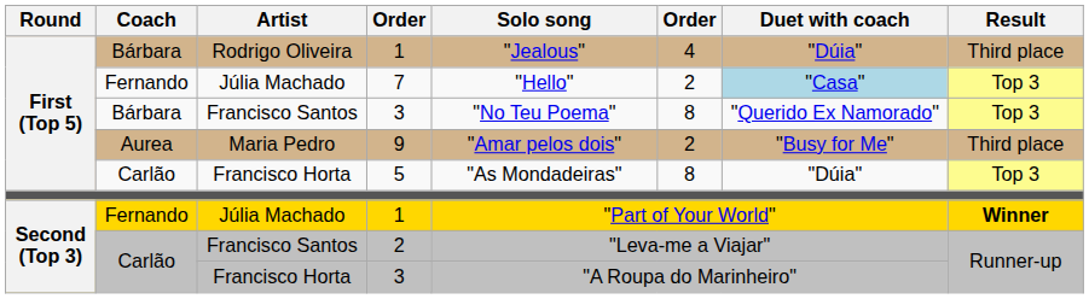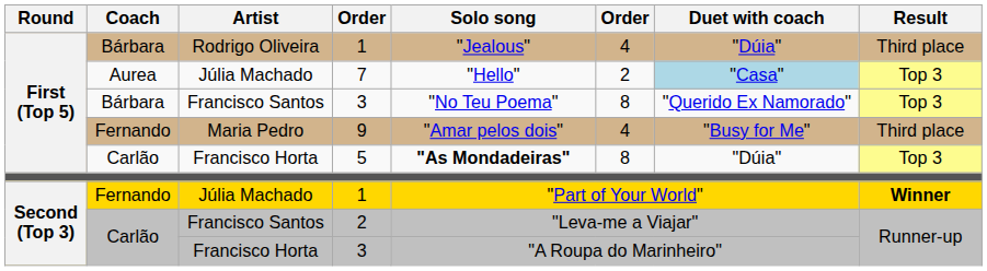7 | Coach: Fernando -> Aurea
9 | Coach: Aurea -> Fernando
9 | column 6: 2 -> 4
5 | Solo song: normal -> bold
